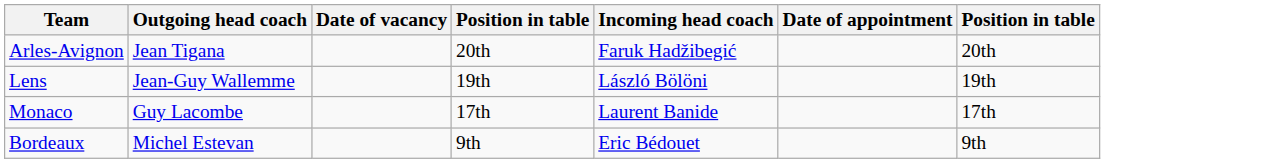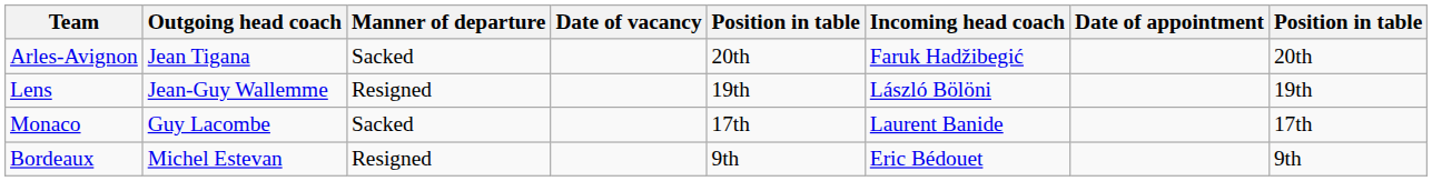+ column: Manner of departure | Sacked | Resigned | Sacked | Resigned
